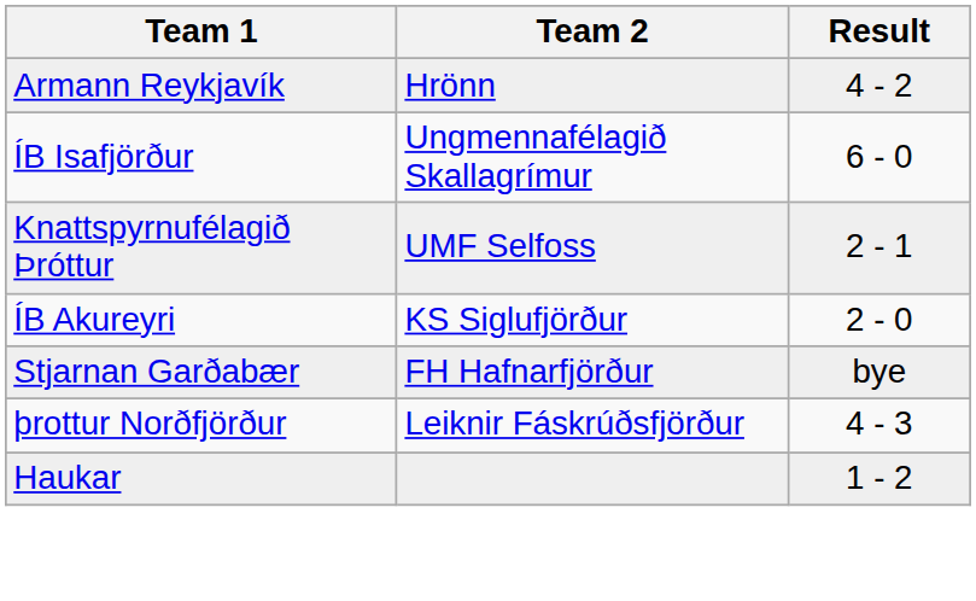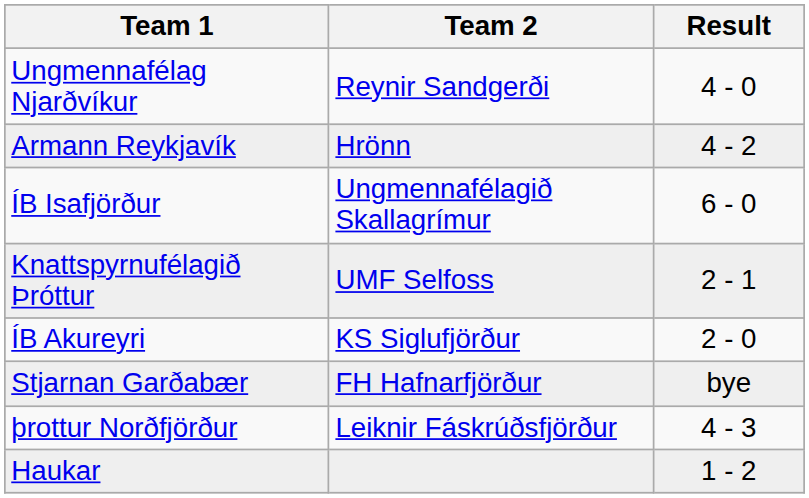+ row: Ungmennafélag Njarðvíkur | Reynir Sandgerði | 4 - 0
